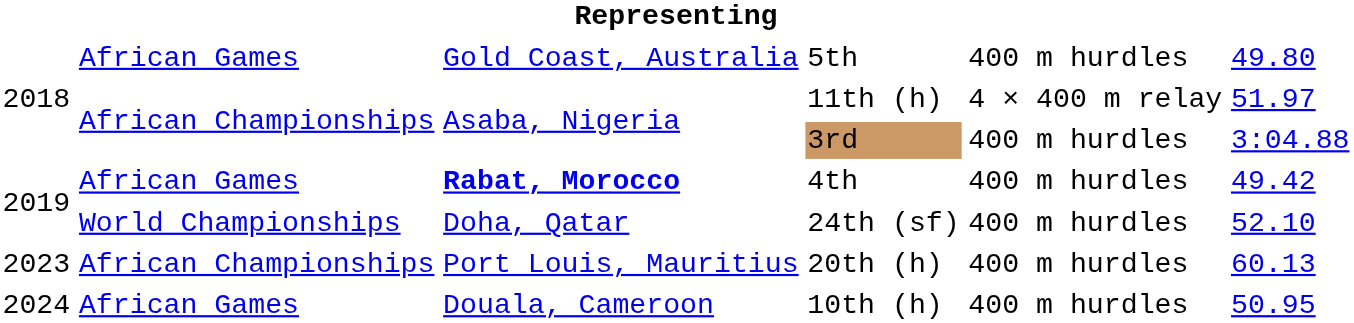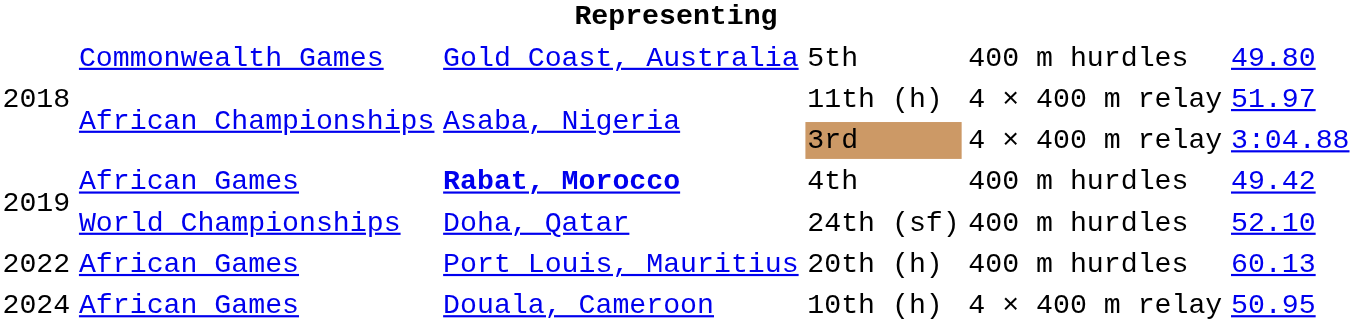5th | column 2: African Games -> Commonwealth Games
3rd | column 5: 400 m hurdles -> 4 × 400 m relay
20th (h) | column 1: 2023 -> 2022
20th (h) | column 2: African Championships -> African Games
10th (h) | column 5: 400 m hurdles -> 4 × 400 m relay
